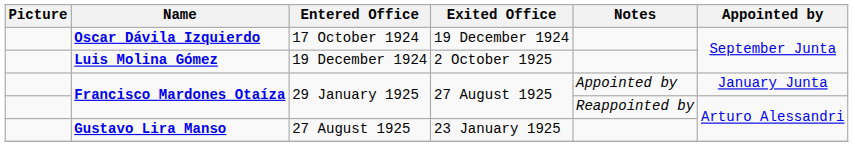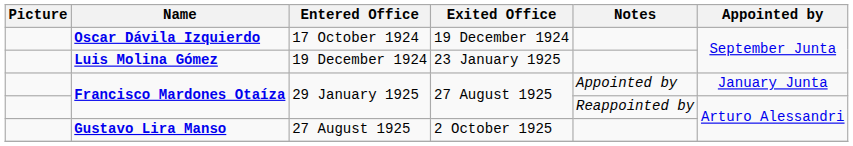Luis Molina Gómez | Exited Office: 2 October 1925 -> 23 January 1925
Gustavo Lira Manso | Exited Office: 23 January 1925 -> 2 October 1925
